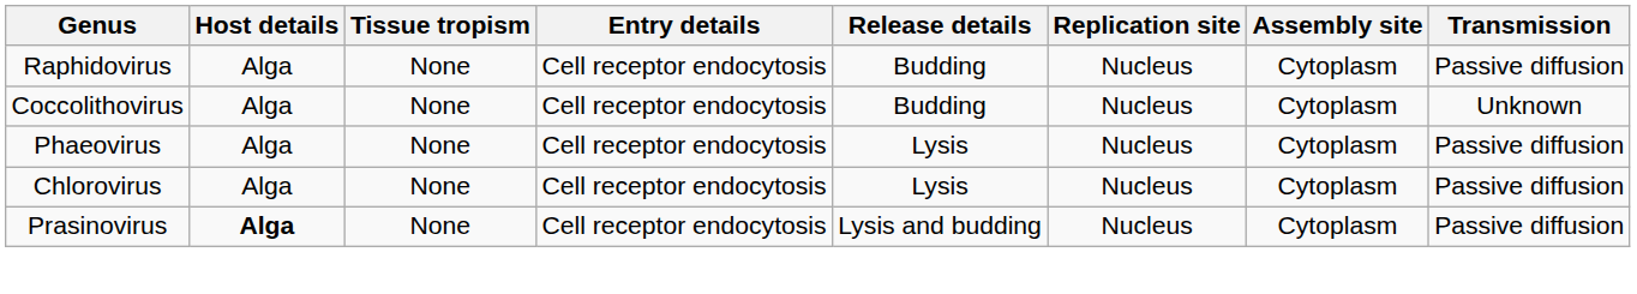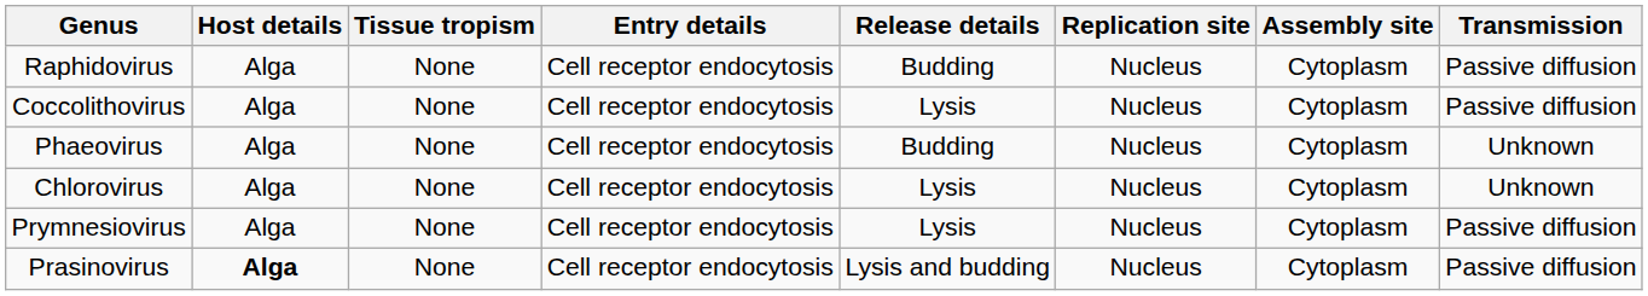Coccolithovirus | Release details: Budding -> Lysis
Coccolithovirus | Transmission: Unknown -> Passive diffusion
Phaeovirus | Release details: Lysis -> Budding
Phaeovirus | Transmission: Passive diffusion -> Unknown
Chlorovirus | Transmission: Passive diffusion -> Unknown
+ row: Prymnesiovirus | Alga | None | Cell receptor endocytosis | Lysis | Nucleus | Cytoplasm | Passive diffusion
